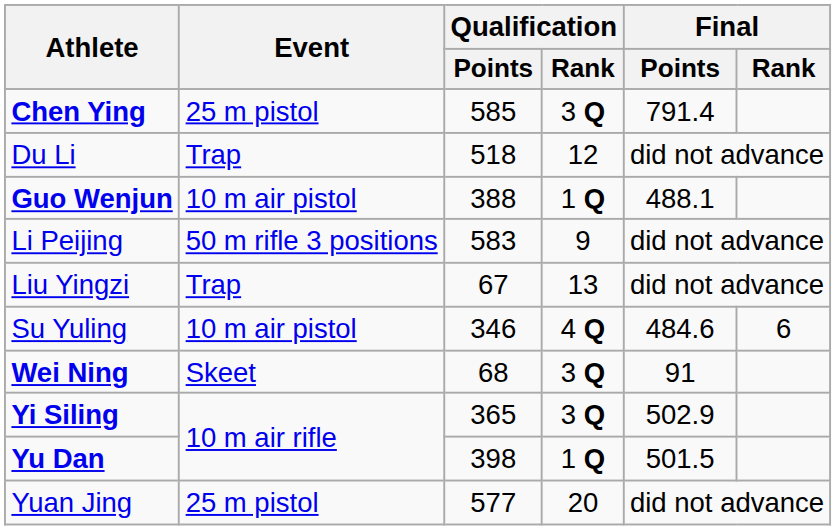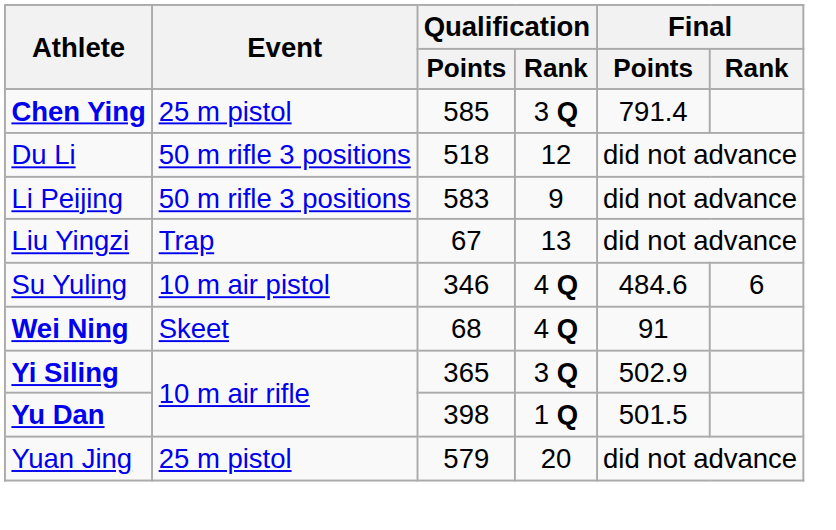Du Li | Event: Trap -> 50 m rifle 3 positions
- row: Guo Wenjun | 10 m air pistol | 388 | 1 Q | 488.1
Wei Ning | Qualification / Rank: 3 Q -> 4 Q
Yuan Jing | Qualification / Points: 577 -> 579
